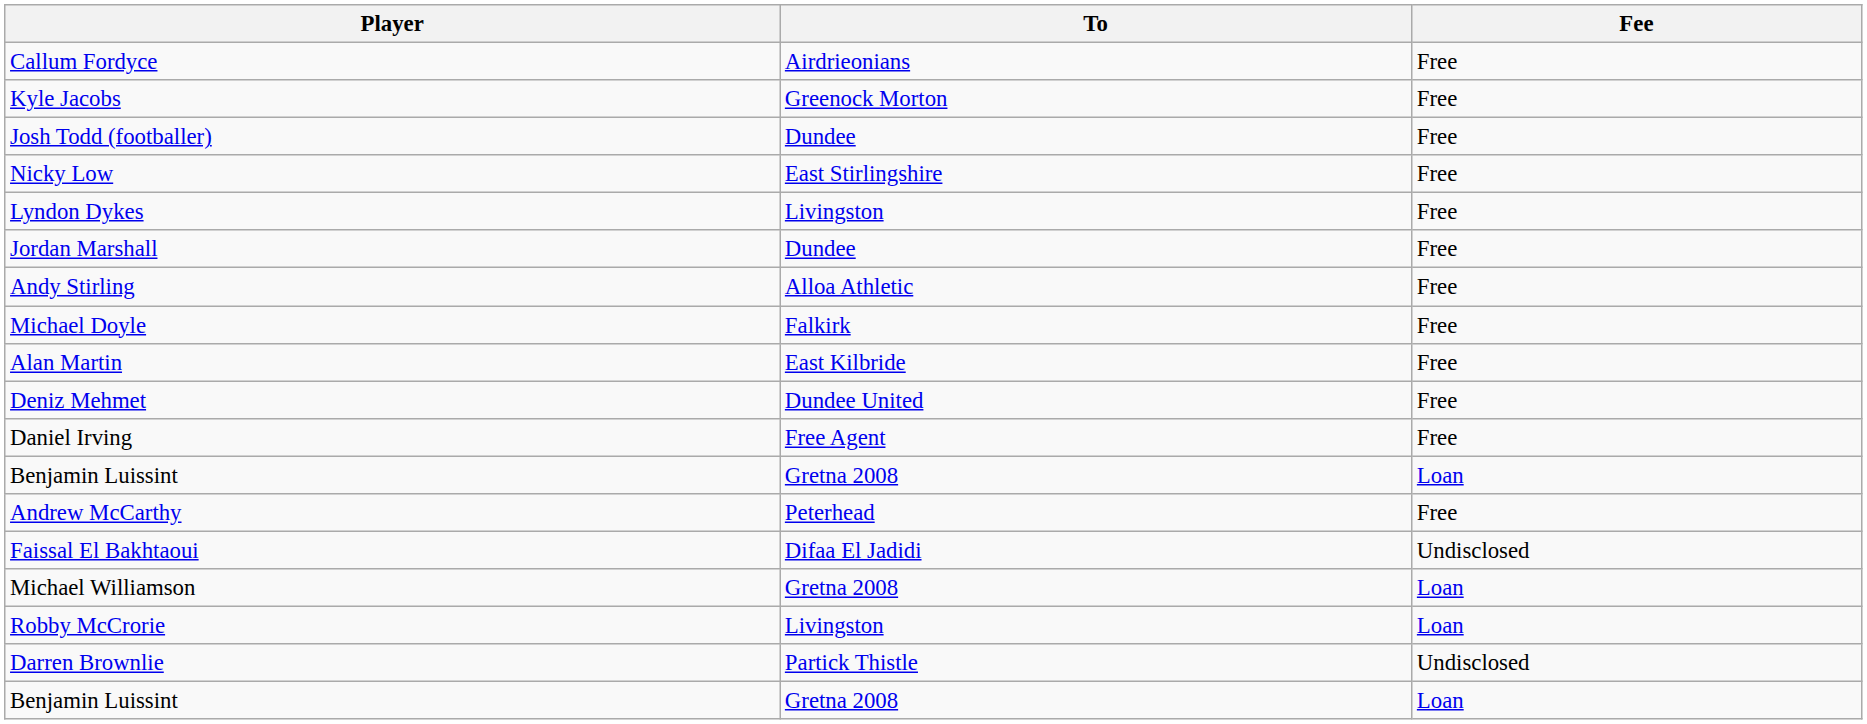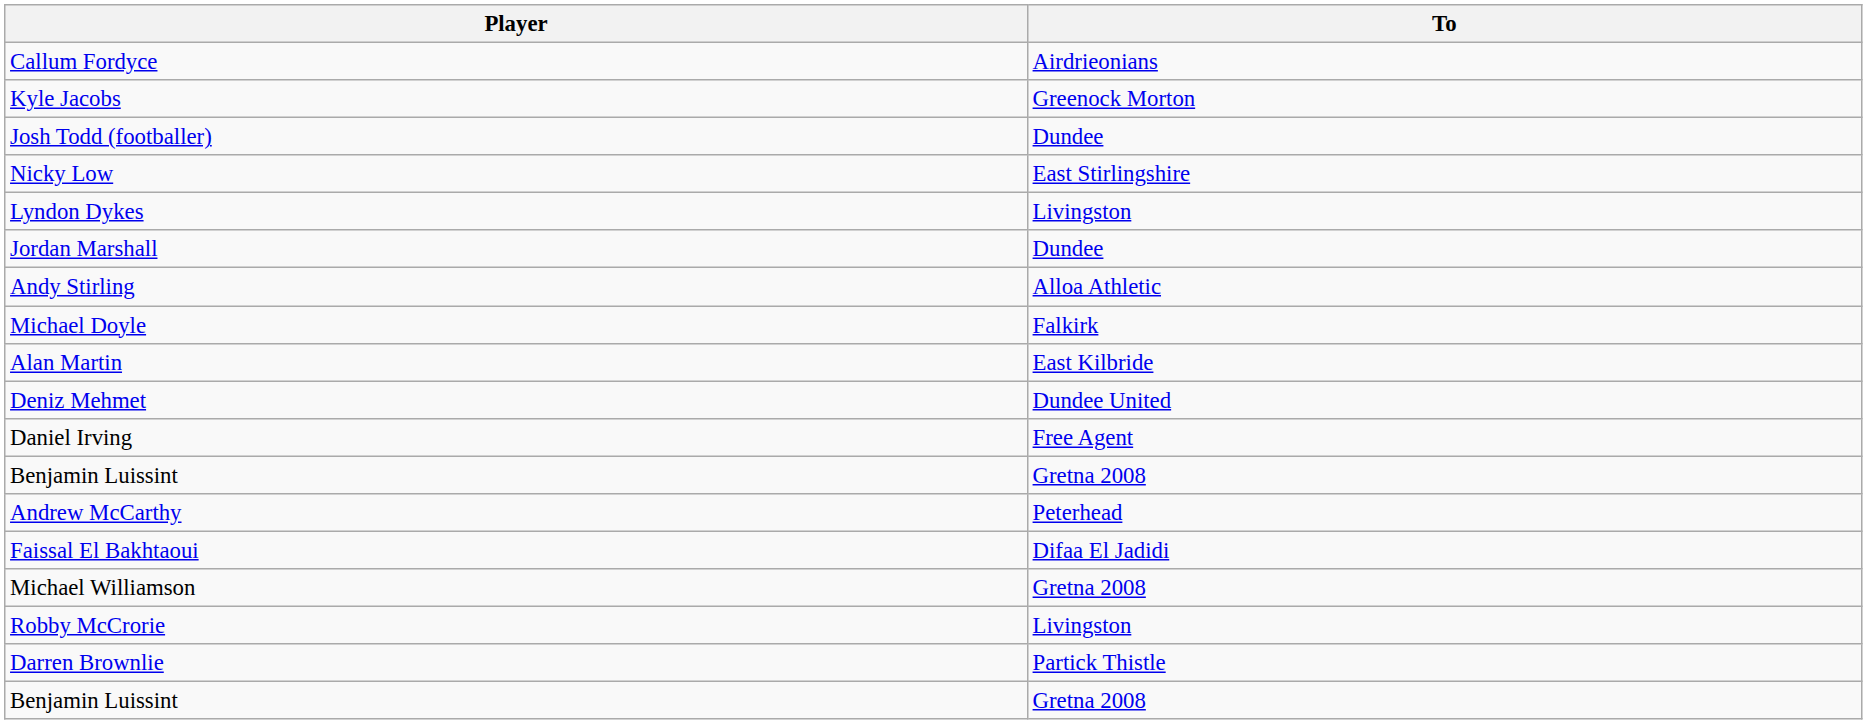- column: Fee | Free | Free | Free | Free | Free | Free | Free | Free | Free | Free | Free | Loan | Free | Undisclosed | Loan | Loan | Undisclosed | Loan
